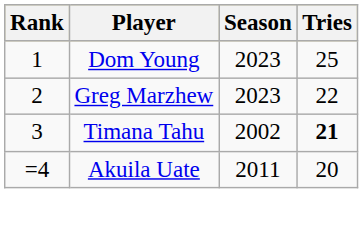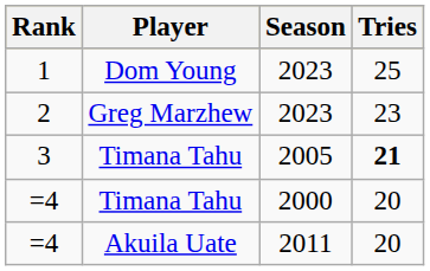2 | Tries: 22 -> 23
3 | Season: 2002 -> 2005
+ row: =4 | Timana Tahu | 2000 | 20
